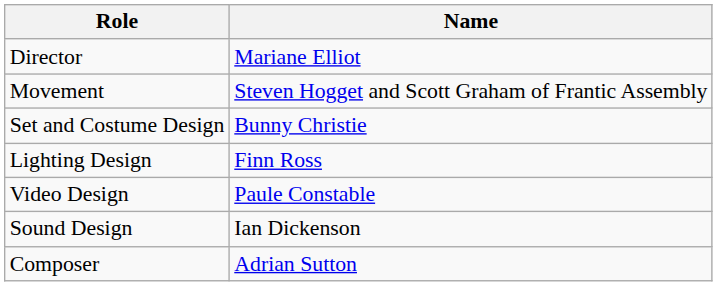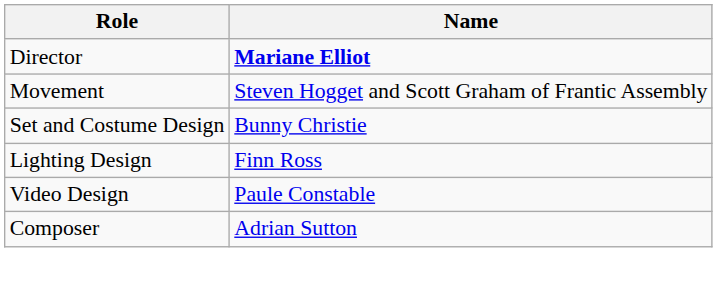Director | Name: normal -> bold
- row: Sound Design | Ian Dickenson
